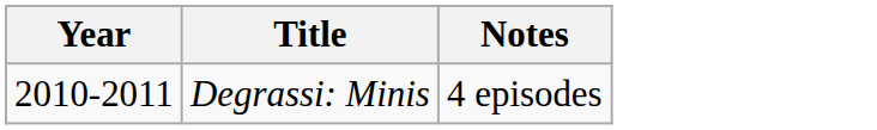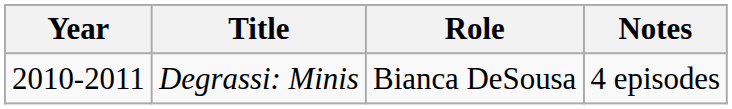+ column: Role | Bianca DeSousa
